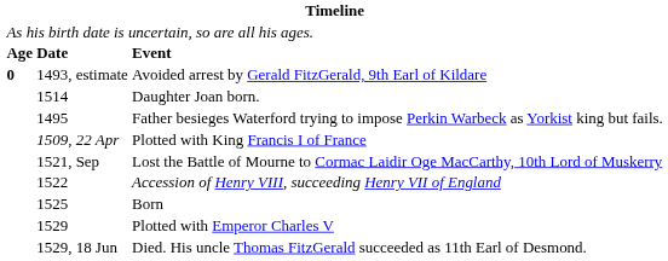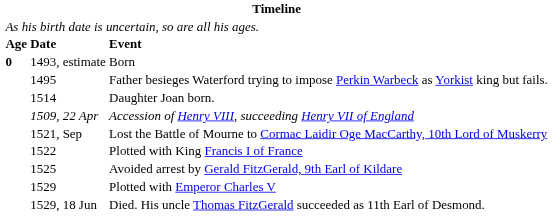1493, estimate | column 3: Avoided arrest by Gerald FitzGerald, 9th Earl of Kildare -> Born
rows swapped: 1514 <-> 1495
1509, 22 Apr | column 3: Plotted with King Francis I of France -> Accession of Henry VIII, succeeding Henry VII of England
1522 | column 3: Accession of Henry VIII, succeeding Henry VII of England -> Plotted with King Francis I of France
1525 | column 3: Born -> Avoided arrest by Gerald FitzGerald, 9th Earl of Kildare
